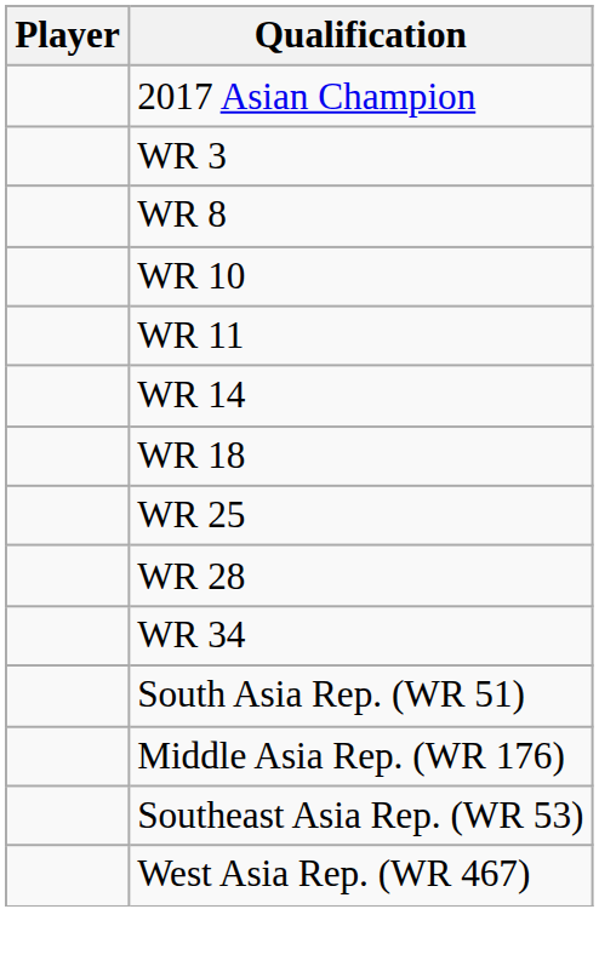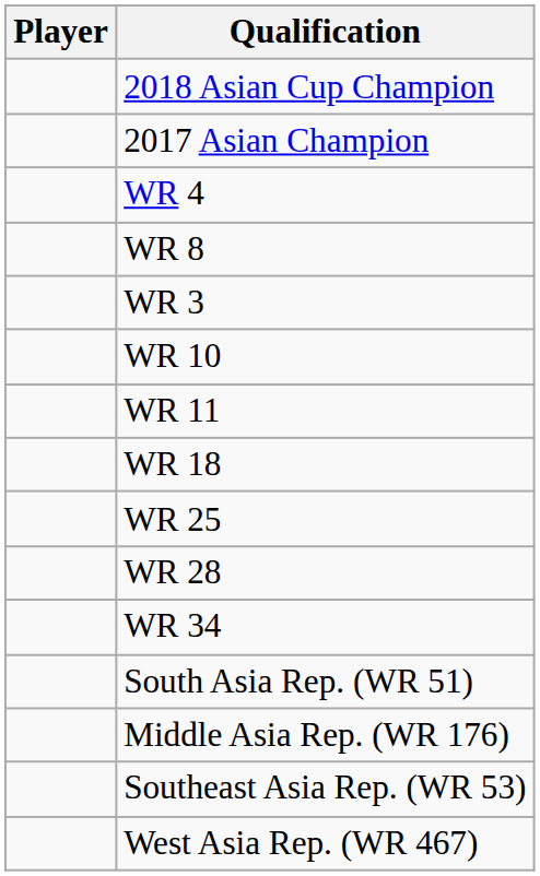+ row: 2018 Asian Cup Champion
+ row: WR 4
rows swapped: WR 3 <-> WR 8
- row: WR 14
